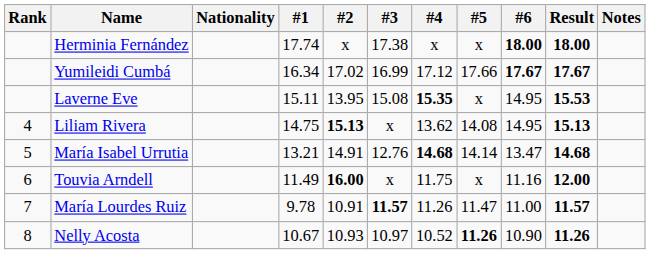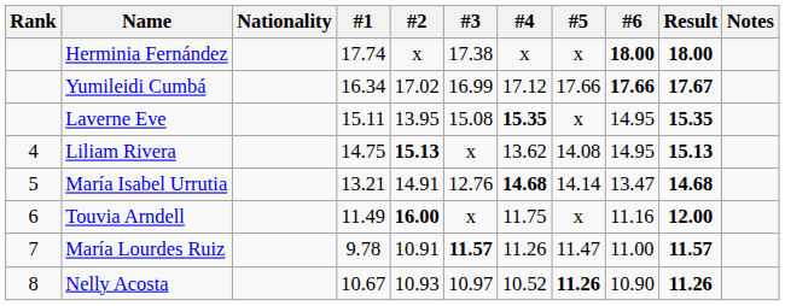Yumileidi Cumbá | #6: 17.67 -> 17.66
Laverne Eve | Result: 15.53 -> 15.35
